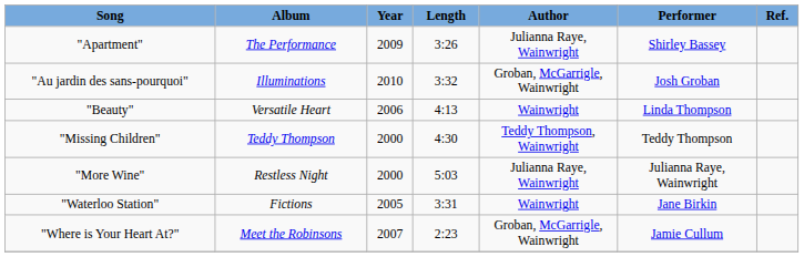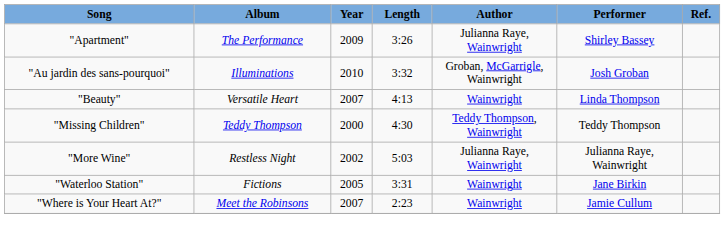"Beauty" | Year: 2006 -> 2007
"More Wine" | Year: 2000 -> 2002
"Where is Your Heart At?" | Author: Groban, McGarrigle, Wainwright -> Wainwright
